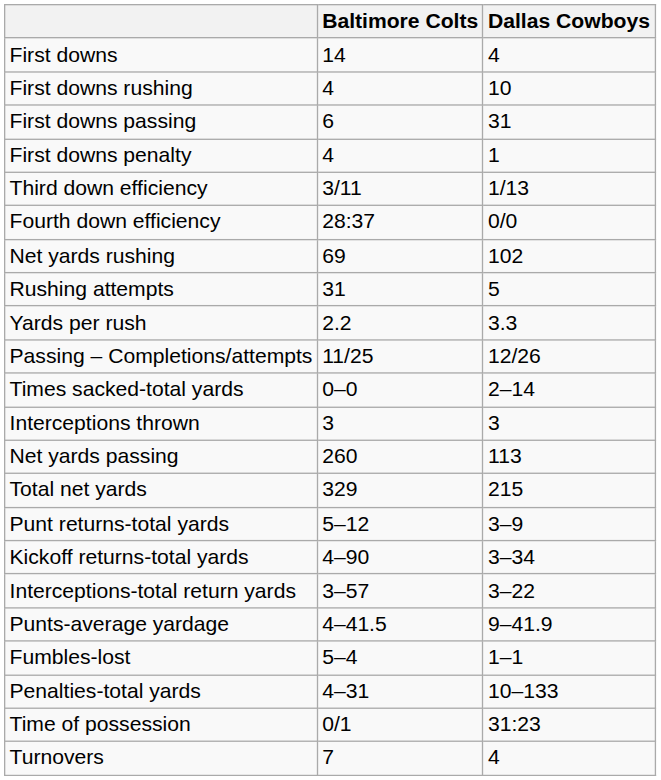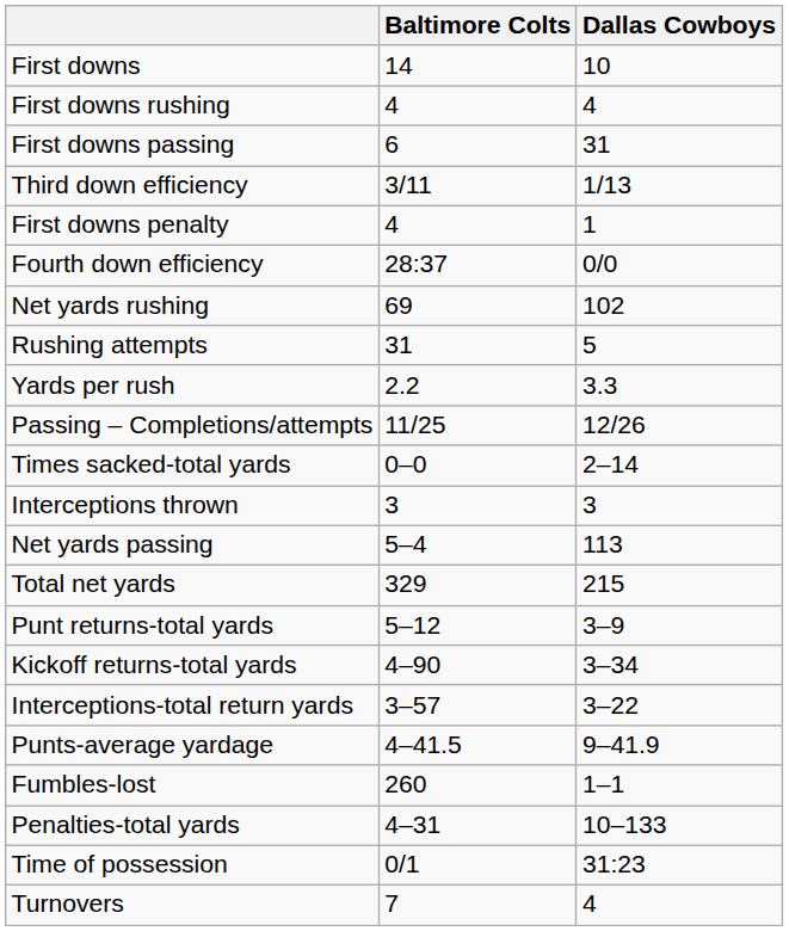First downs | Dallas Cowboys: 4 -> 10
First downs rushing | Dallas Cowboys: 10 -> 4
rows swapped: First downs penalty <-> Third down efficiency
Net yards passing | Baltimore Colts: 260 -> 5–4
Fumbles-lost | Baltimore Colts: 5–4 -> 260
